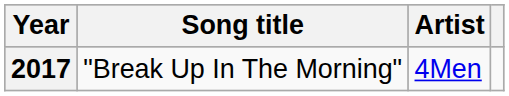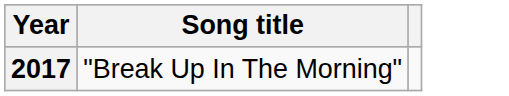- column: Artist | 4Men
